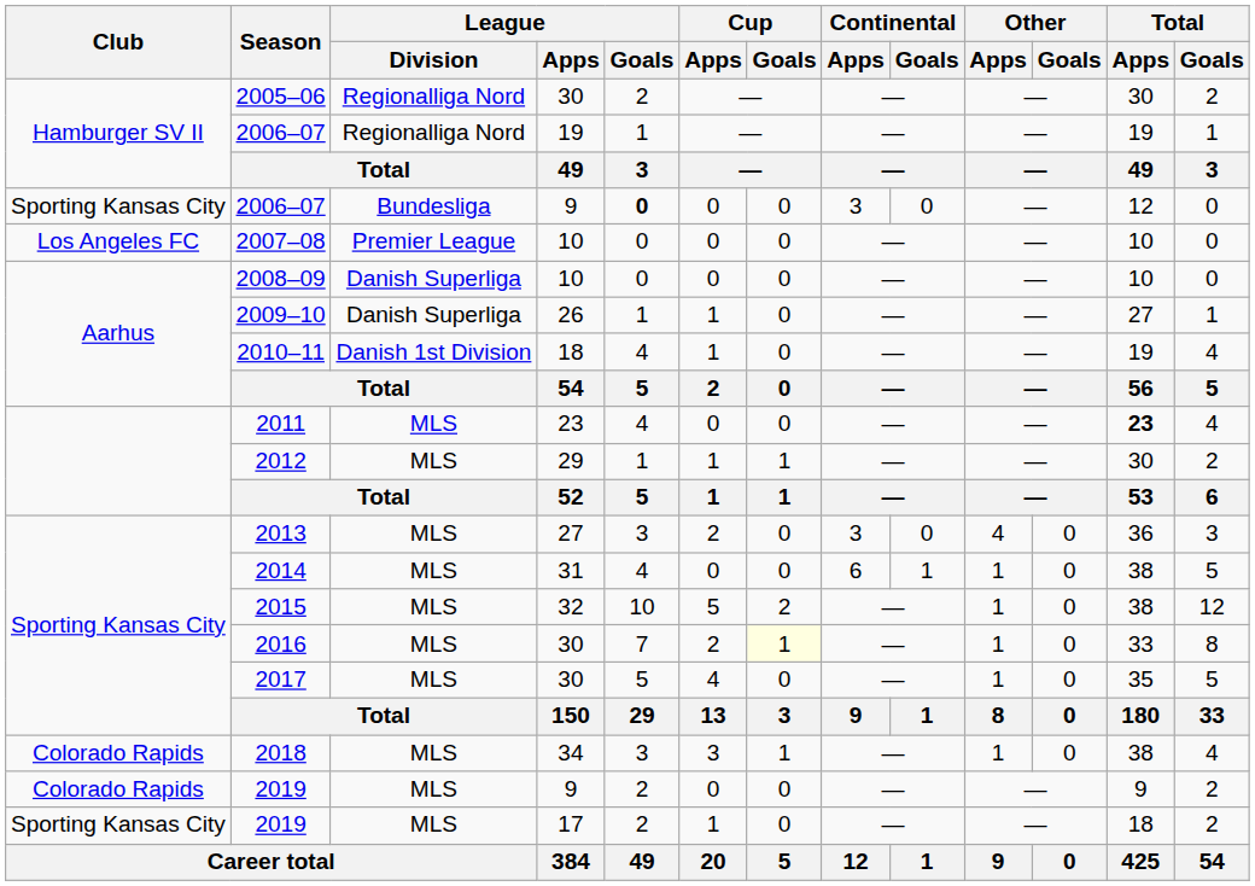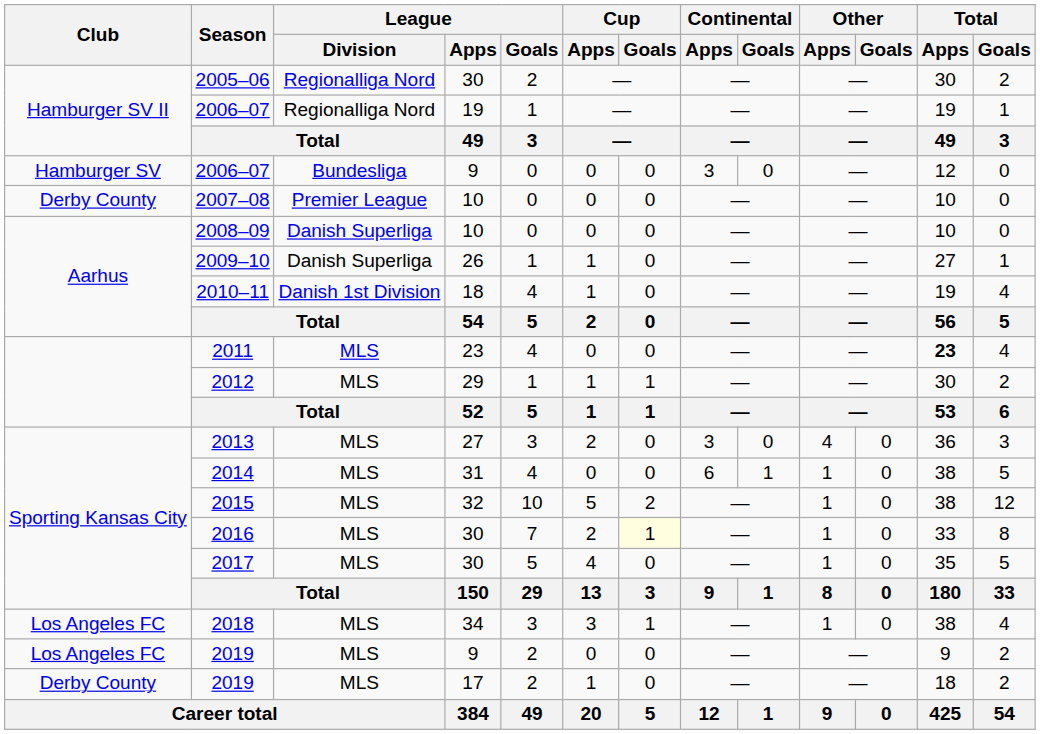2006–07 / 9 | Club: Sporting Kansas City -> Hamburger SV
2006–07 / 9 | League / Goals: bold -> normal
2007–08 | Club: Los Angeles FC -> Derby County
2018 | Club: Colorado Rapids -> Los Angeles FC
2019 / 9 | Club: Colorado Rapids -> Los Angeles FC
2019 / 17 | Club: Sporting Kansas City -> Derby County
